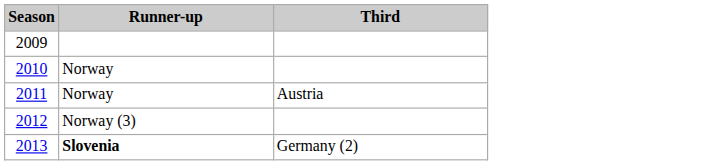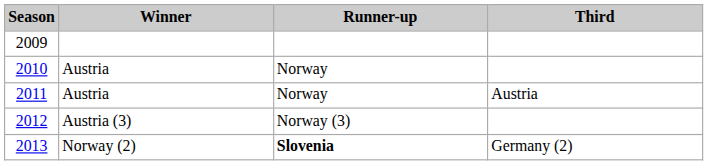+ column: Winner | Austria | Austria | Austria (3) | Norway (2)
